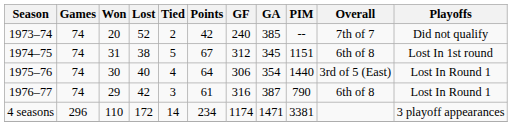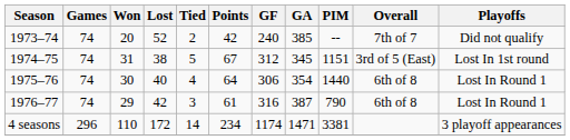1974–75 | Overall: 6th of 8 -> 3rd of 5 (East)
1975–76 | Overall: 3rd of 5 (East) -> 6th of 8
